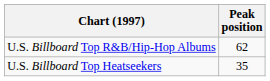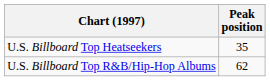rows swapped: U.S. Billboard Top Heatseekers <-> U.S. Billboard Top R&B/Hip-Hop Albums
